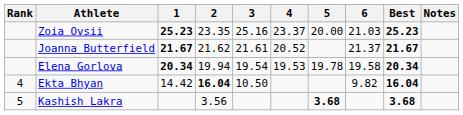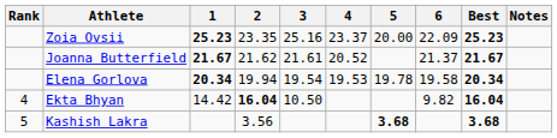Zoia Ovsii | 6: 21.03 -> 22.09
